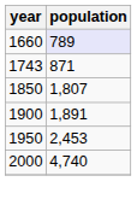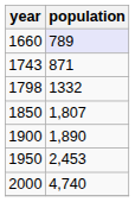+ row: 1798 | 1332
1900 | population: 1,891 -> 1,890
